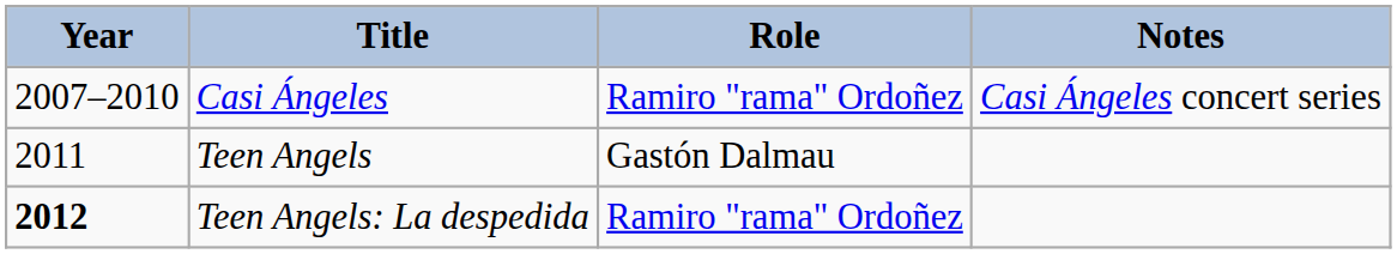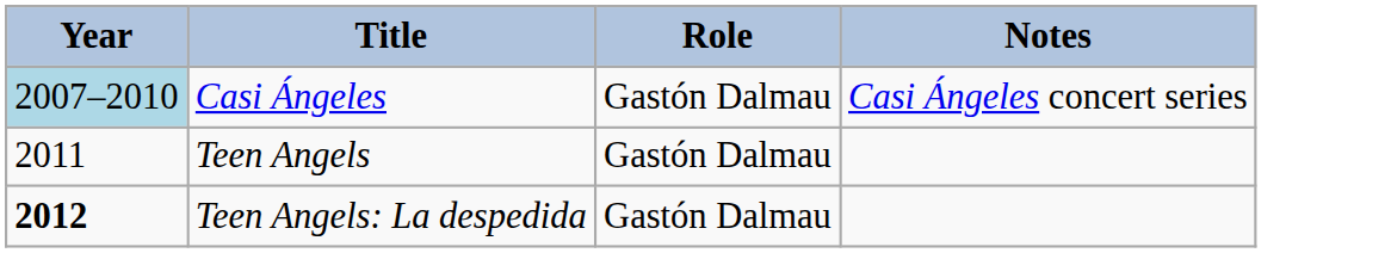Casi Ángeles | Year: no background -> lightblue background
Casi Ángeles | Role: Ramiro "rama" Ordoñez -> Gastón Dalmau
Teen Angels: La despedida | Role: Ramiro "rama" Ordoñez -> Gastón Dalmau
